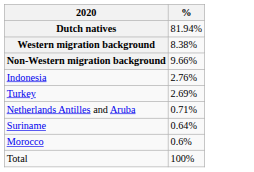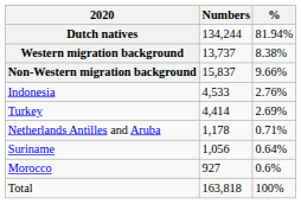+ column: Numbers | 134,244 | 13,737 | 15,837 | 4,533 | 4,414 | 1,178 | 1,056 | 927 | 163,818
